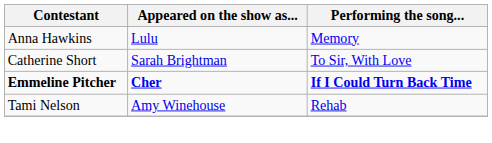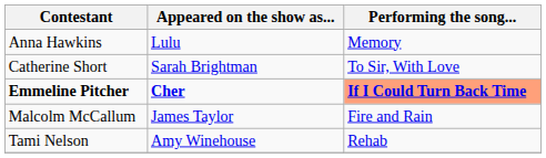Emmeline Pitcher | Performing the song...: no background -> lightsalmon background
+ row: Malcolm McCallum | James Taylor | Fire and Rain
